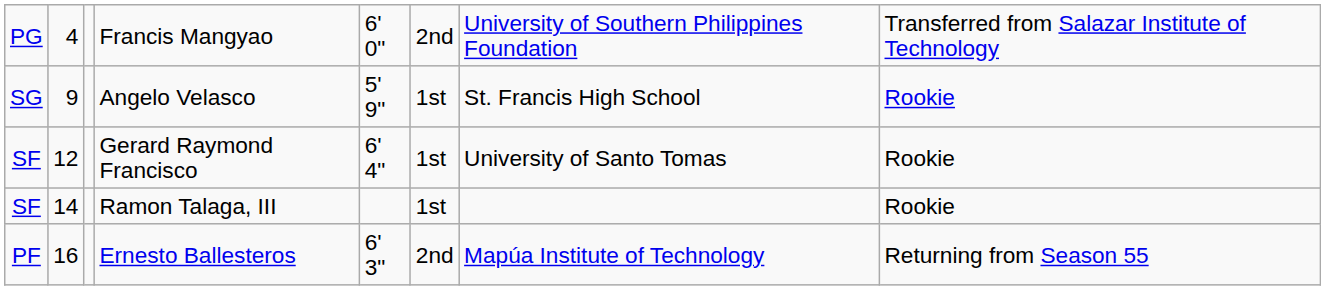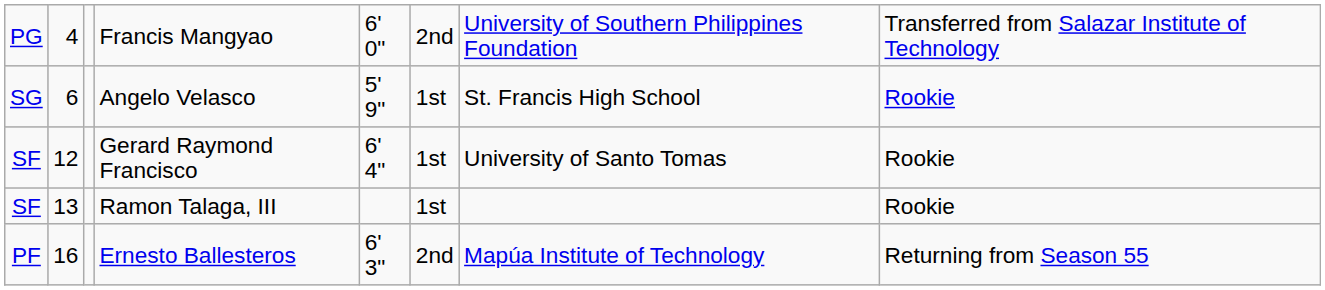Angelo Velasco | column 2: 9 -> 6
Ramon Talaga, III | column 2: 14 -> 13
